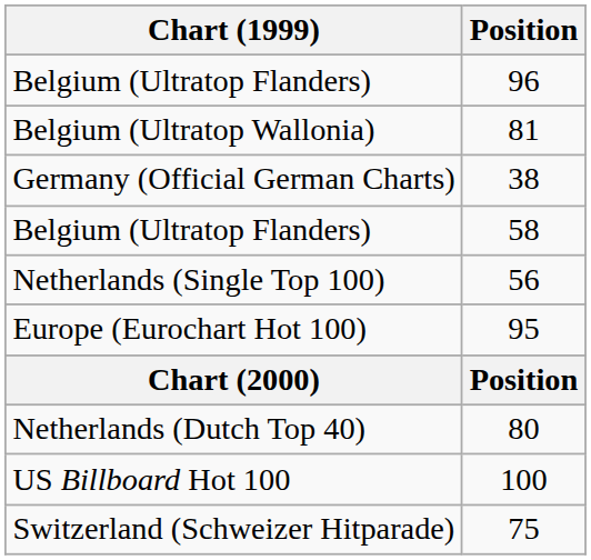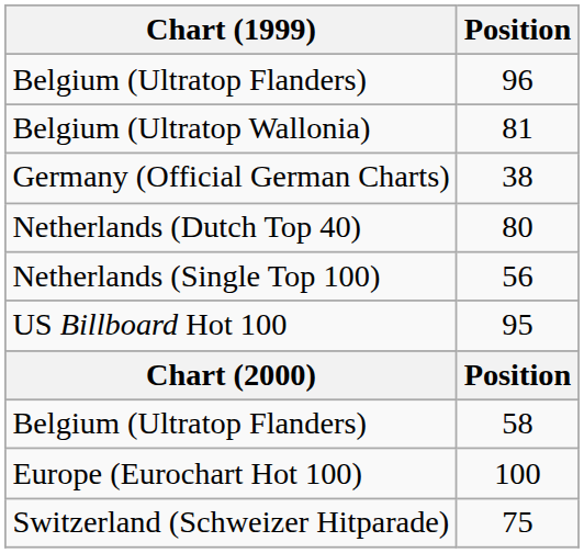rows swapped: 80 <-> 58
95 | Chart (1999): Europe (Eurochart Hot 100) -> US Billboard Hot 100
100 | Chart (1999): US Billboard Hot 100 -> Europe (Eurochart Hot 100)
